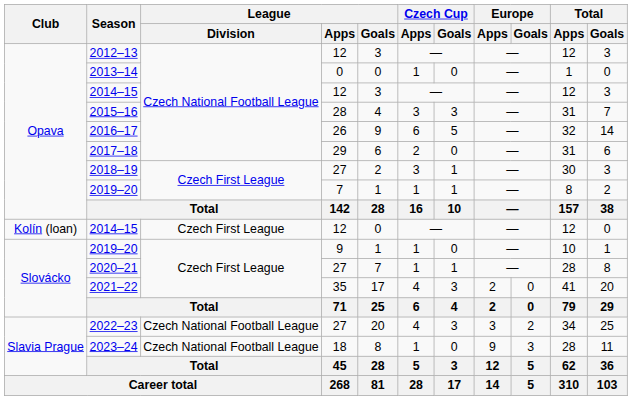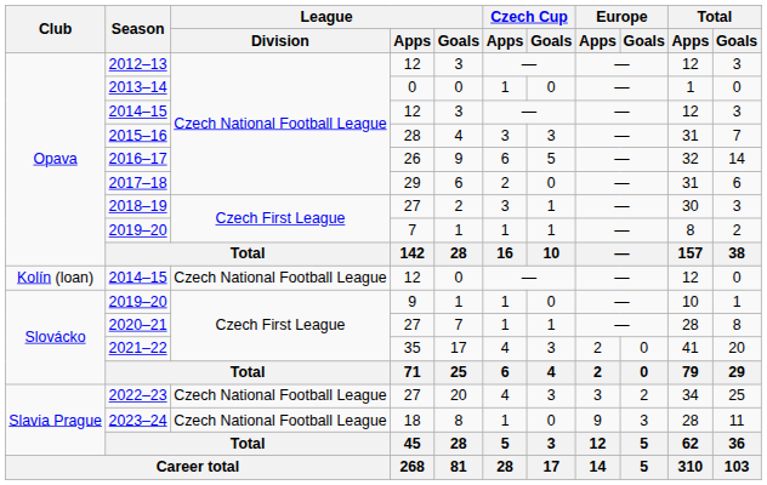Kolín (loan) / 2014–15 | League / Division: Czech First League -> Czech National Football League
